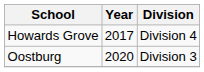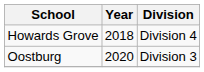Howards Grove | Year: 2017 -> 2018
